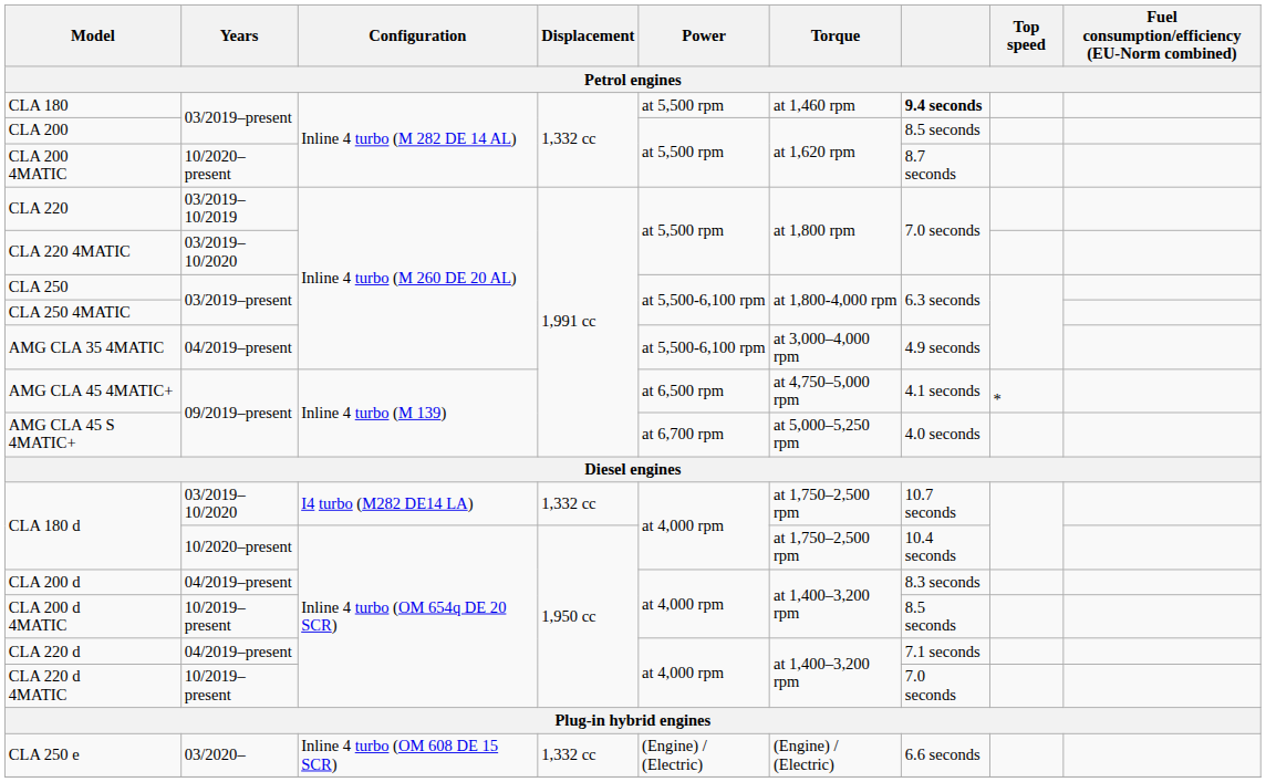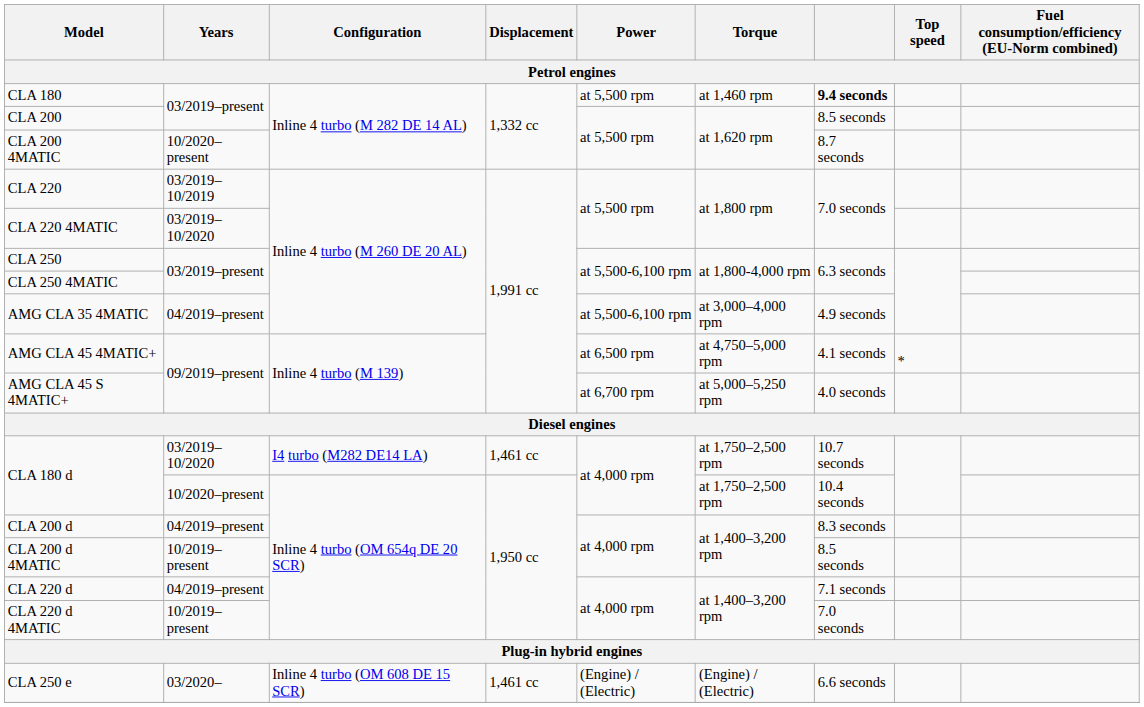CLA 180 d / 03/2019–10/2020 | Displacement: 1,332 cc -> 1,461 cc
CLA 250 e | Displacement: 1,332 cc -> 1,461 cc
